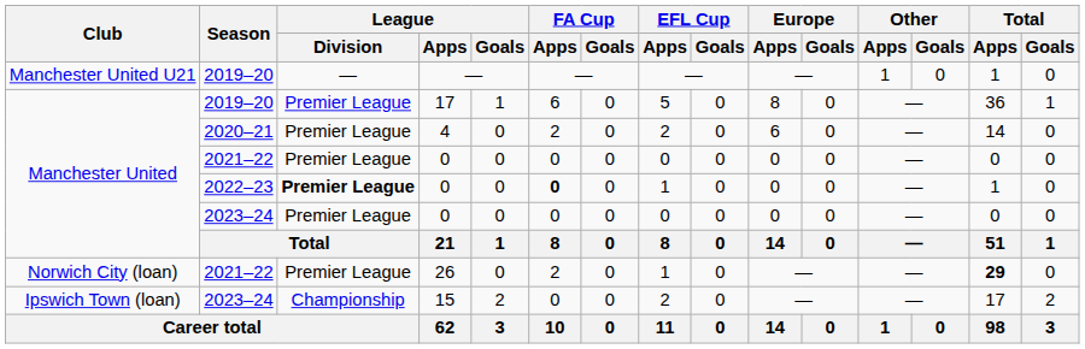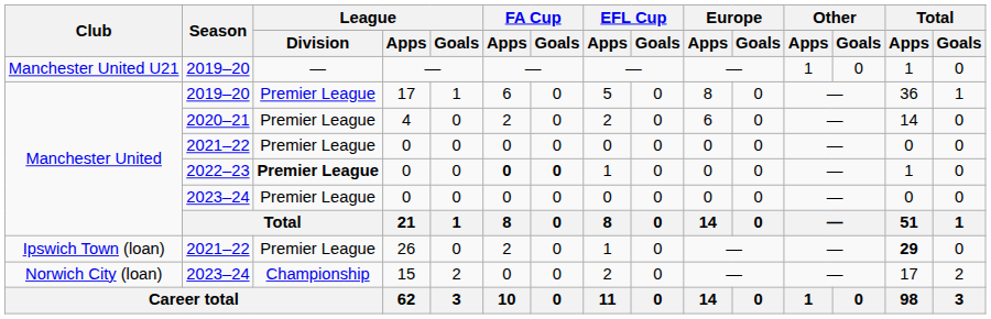2022–23 / 0 | FA Cup / Goals: normal -> bold
26 | Club: Norwich City (loan) -> Ipswich Town (loan)
15 | Club: Ipswich Town (loan) -> Norwich City (loan)
